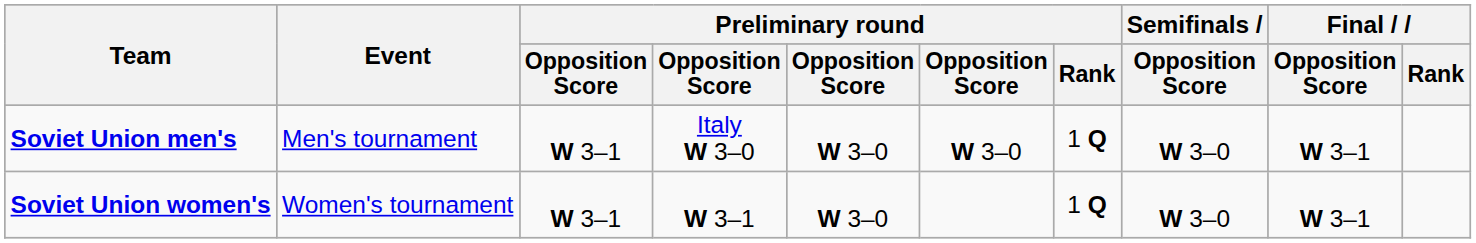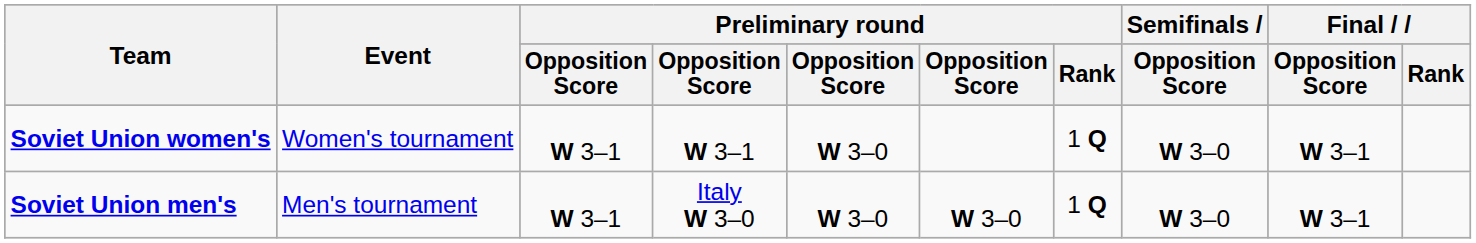rows swapped: Soviet Union men's <-> Soviet Union women's
